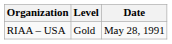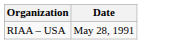- column: Level | Gold
